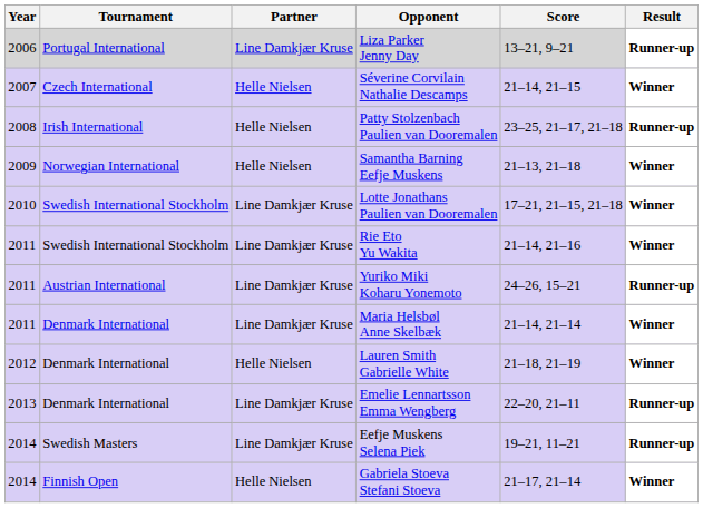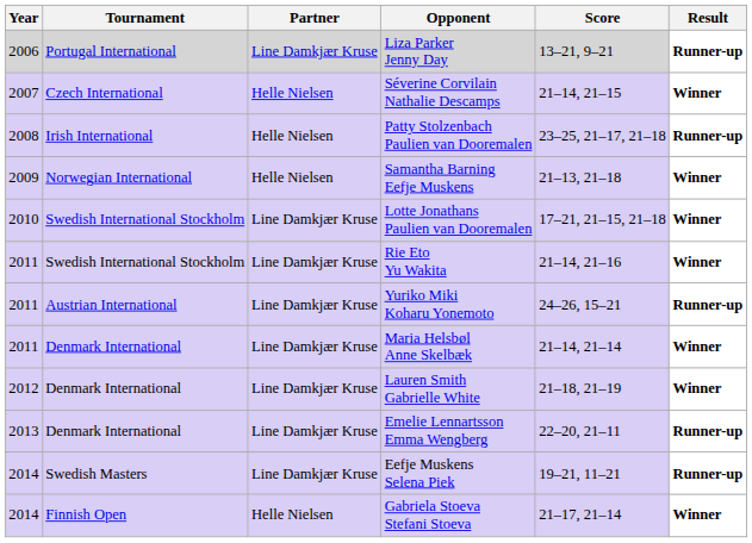Lauren Smith Gabrielle White | Partner: Helle Nielsen -> Line Damkjær Kruse
